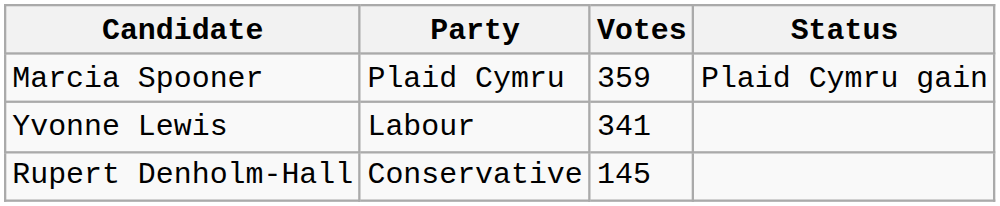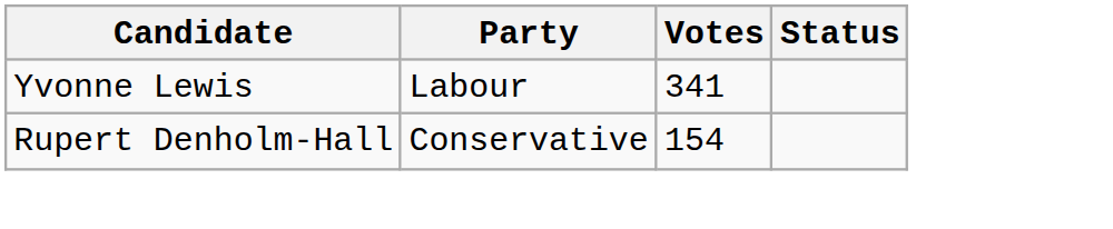- row: Marcia Spooner | Plaid Cymru | 359 | Plaid Cymru gain
Rupert Denholm-Hall | Votes: 145 -> 154
